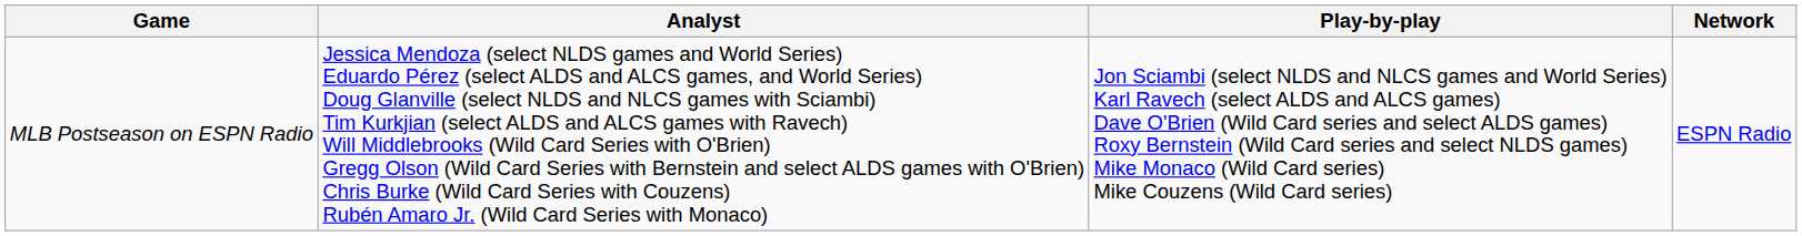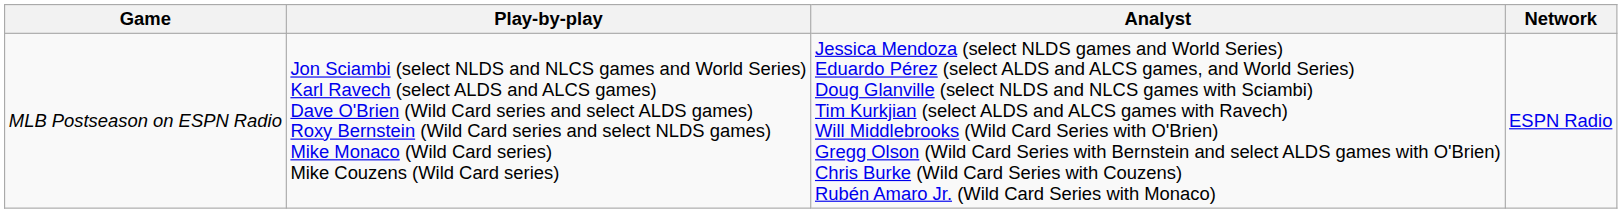columns swapped: Play-by-play <-> Analyst
